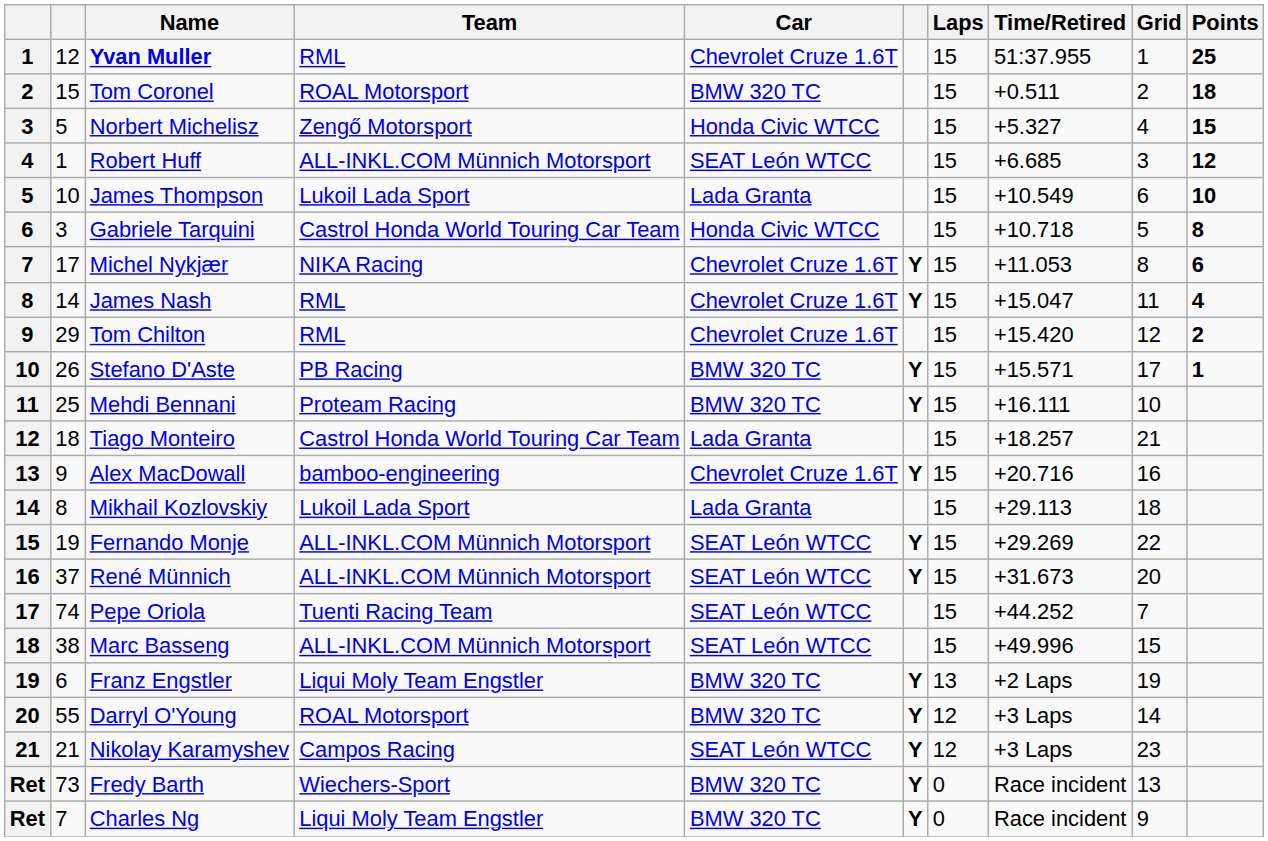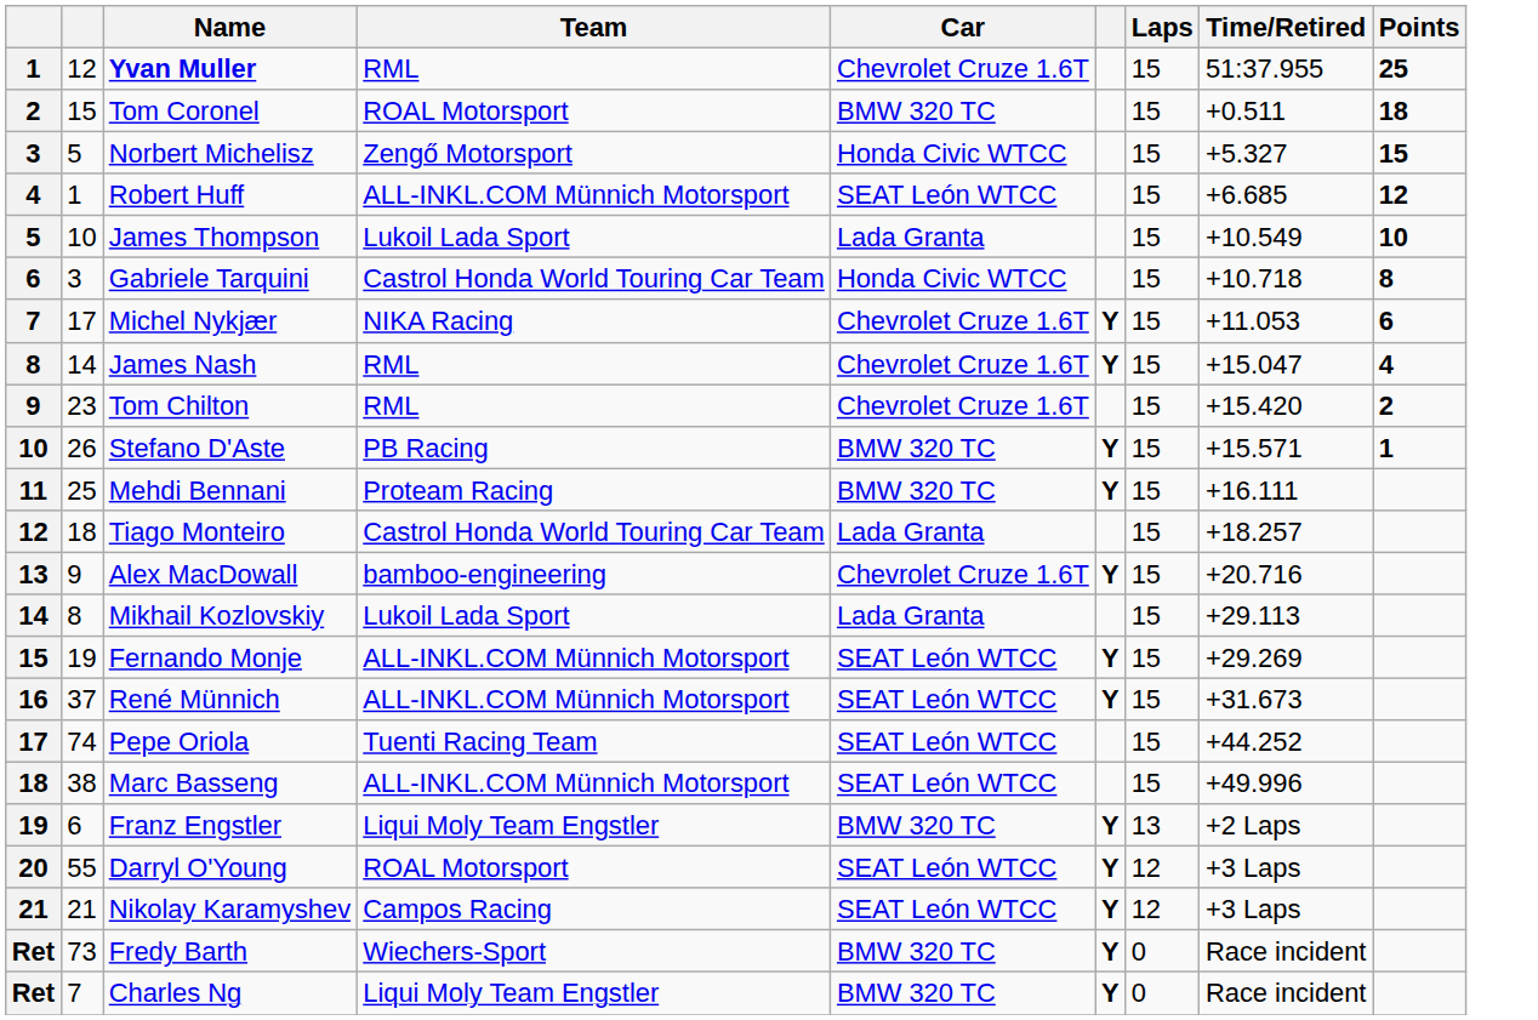- column: Grid | 1 | 2 | 4 | 3 | 6 | 5 | 8 | 11 | 12 | 17 | 10 | 21 | 16 | 18 | 22 | 20 | 7 | 15 | 19 | 14 | 23 | 13 | 9
Tom Chilton | column 2: 29 -> 23
Darryl O'Young | Car: BMW 320 TC -> SEAT León WTCC
